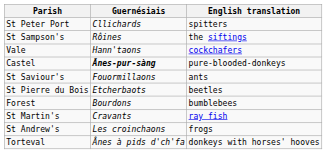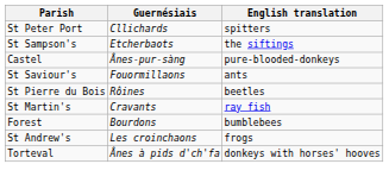St Sampson's | Guernésiais: Rôines -> Etcherbaots
- row: Vale | Hann'taons | cockchafers
Castel | Guernésiais: bold -> normal
St Pierre du Bois | Guernésiais: Etcherbaots -> Rôines
rows swapped: Forest <-> St Martin's
